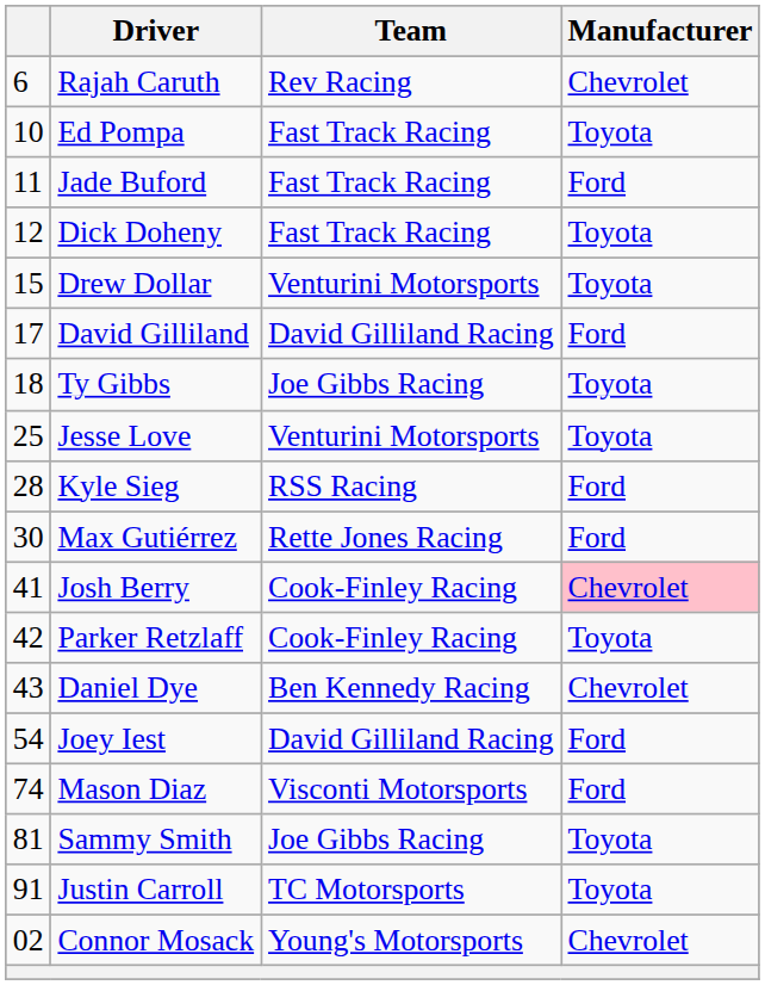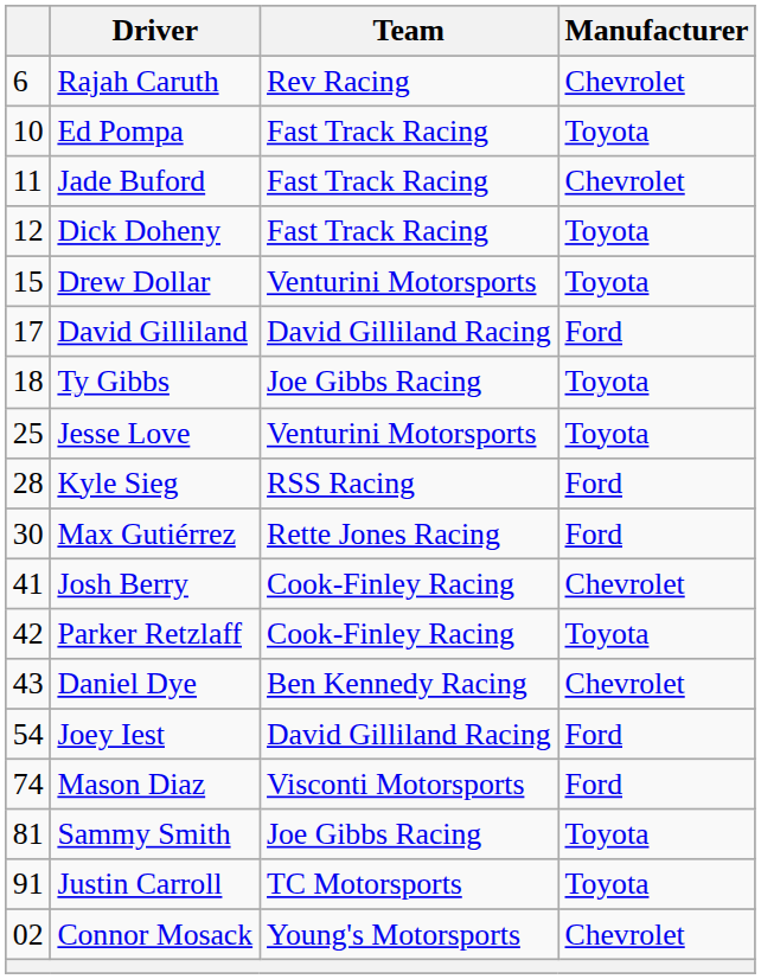Jade Buford | Manufacturer: Ford -> Chevrolet
Josh Berry | Manufacturer: pink background -> no background
